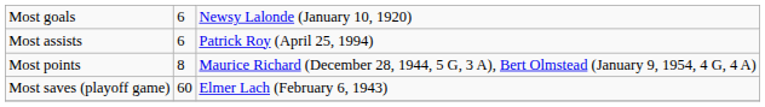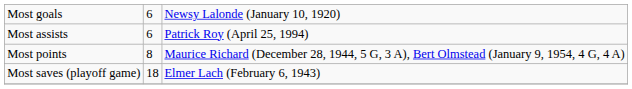Most saves (playoff game) | column 2: 60 -> 18
